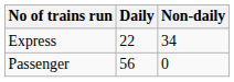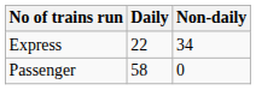Passenger | Daily: 56 -> 58
